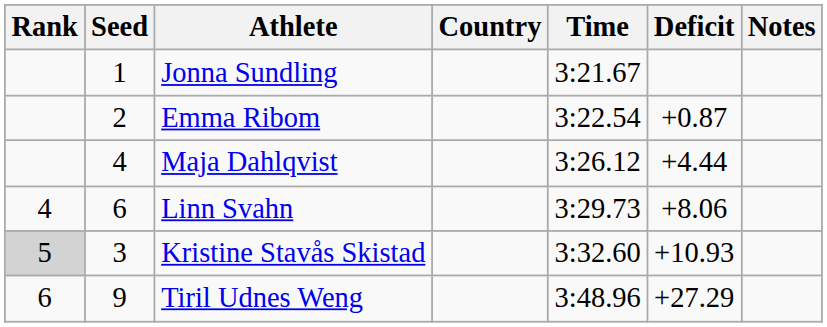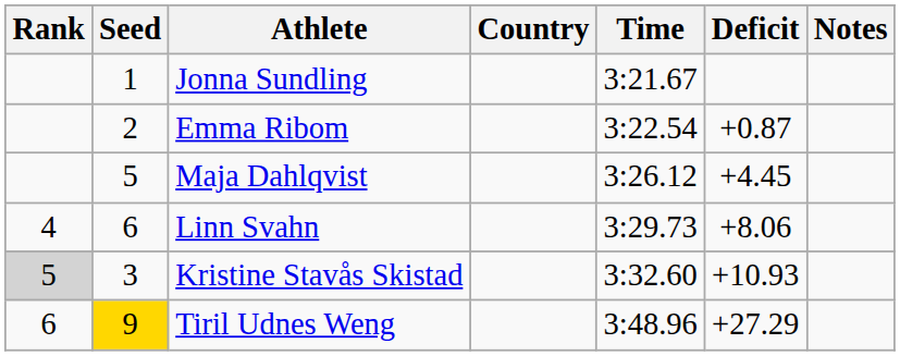Maja Dahlqvist | Seed: 4 -> 5
Maja Dahlqvist | Deficit: +4.44 -> +4.45
Tiril Udnes Weng | Seed: no background -> gold background
